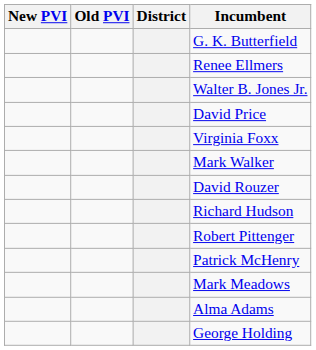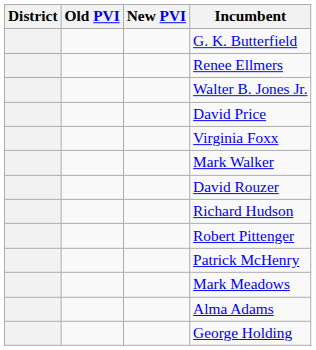columns swapped: District <-> New PVI
